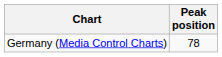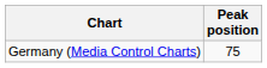Germany (Media Control Charts) | Peak position: 78 -> 75
